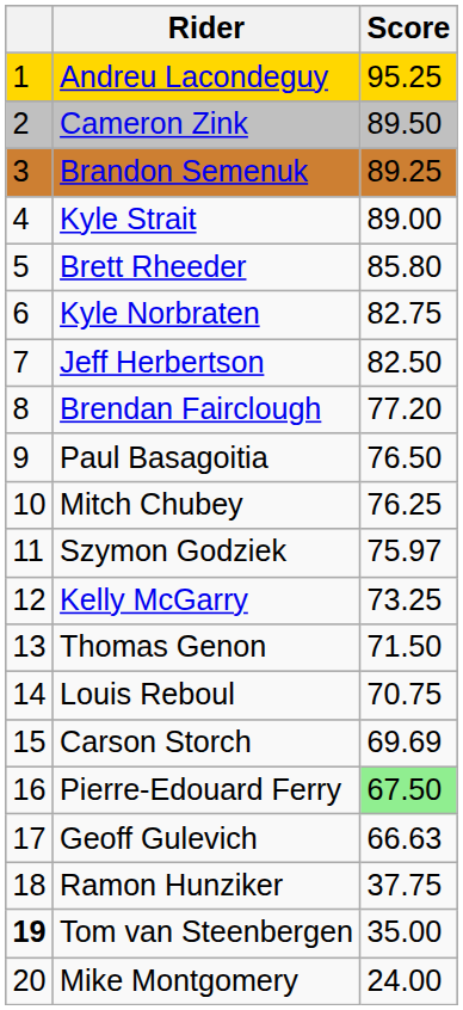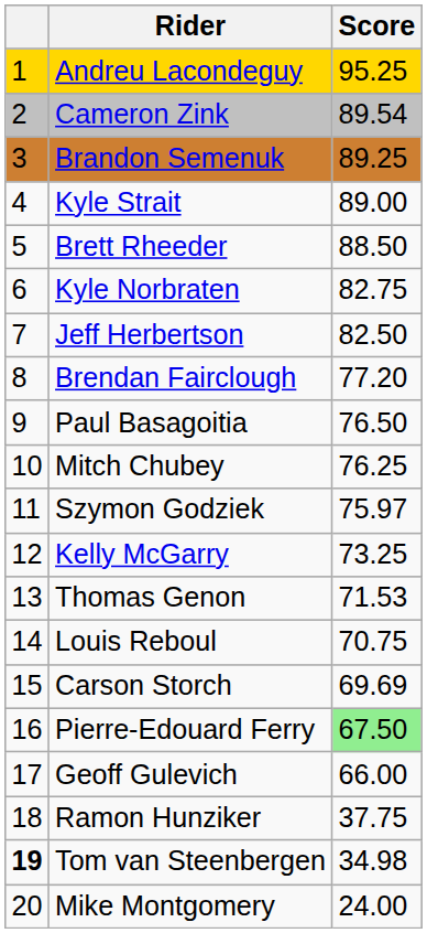Cameron Zink | Score: 89.50 -> 89.54
Brett Rheeder | Score: 85.80 -> 88.50
Thomas Genon | Score: 71.50 -> 71.53
Geoff Gulevich | Score: 66.63 -> 66.00
Tom van Steenbergen | Score: 35.00 -> 34.98
